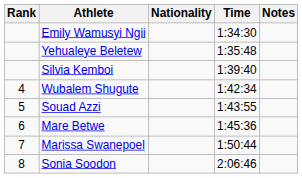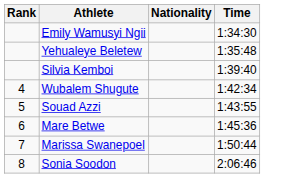- column: Notes
